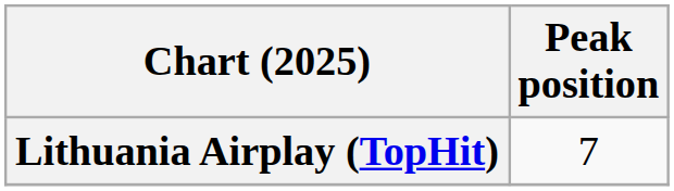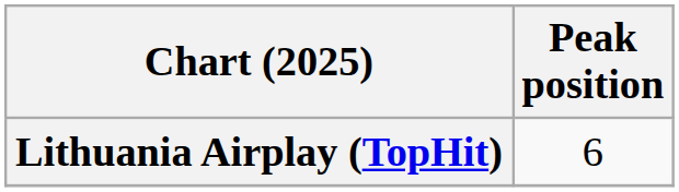Lithuania Airplay (TopHit) | Peak position: 7 -> 6
